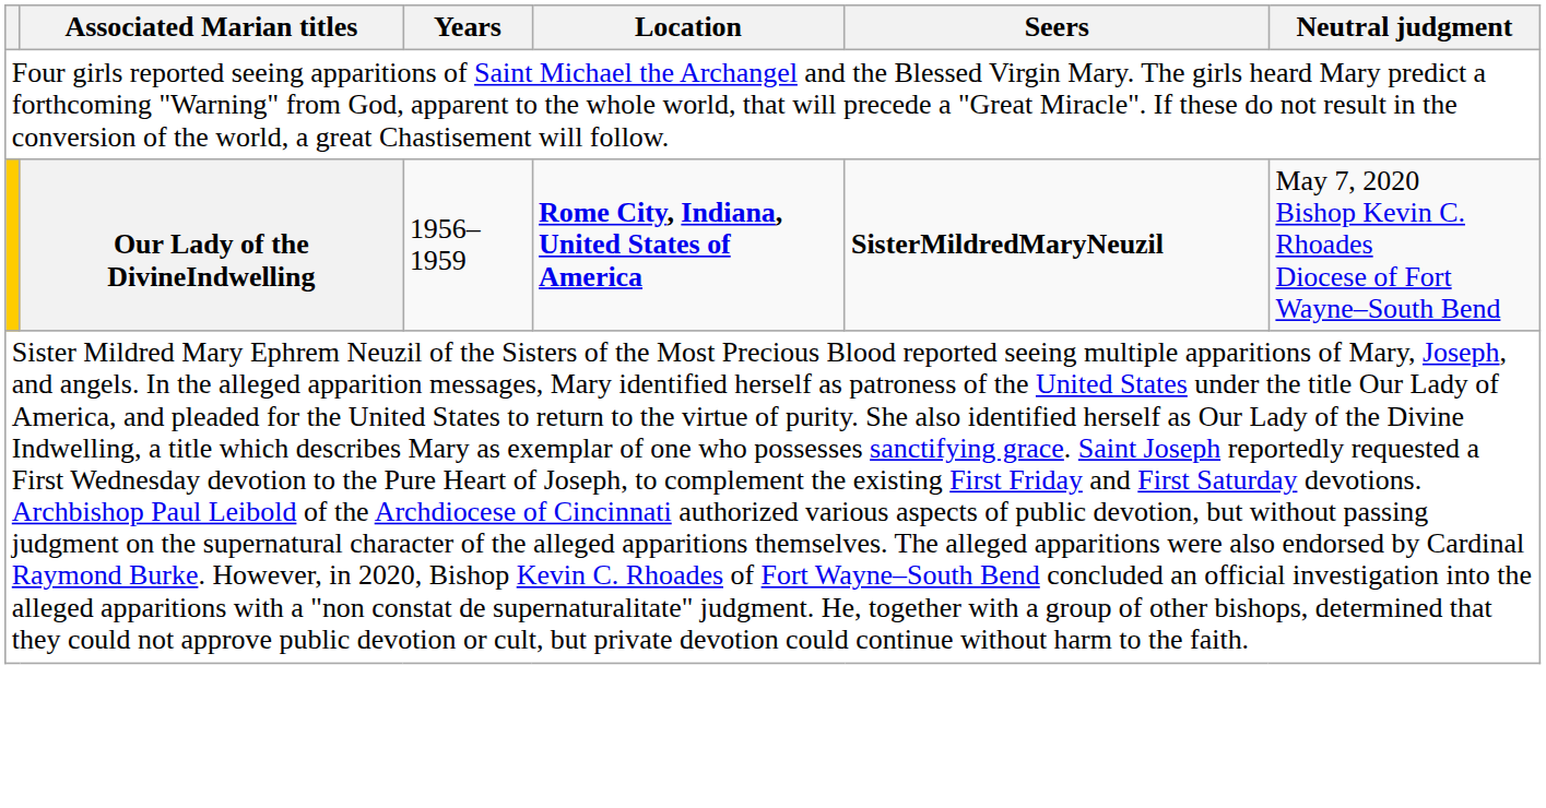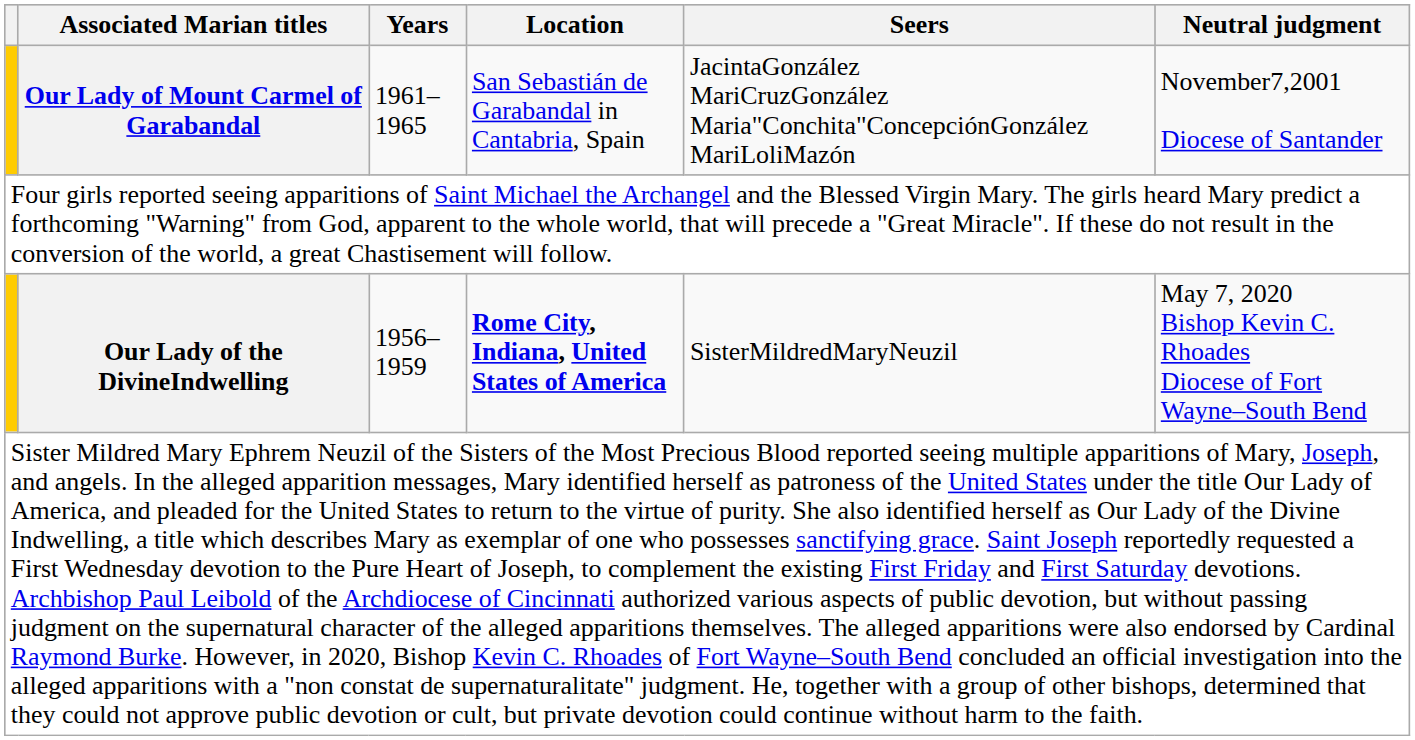+ row: Our Lady of Mount Carmel of Garabandal | 1961–1965 | San Sebastián de Garabandal in Cantabria, Spain | JacintaGonzález MariCruzGonzález Maria"Conchita"ConcepciónGonzález MariLoliMazón | November7,2001 Diocese of Santander
Our Lady of the DivineIndwelling | Seers: bold -> normal
